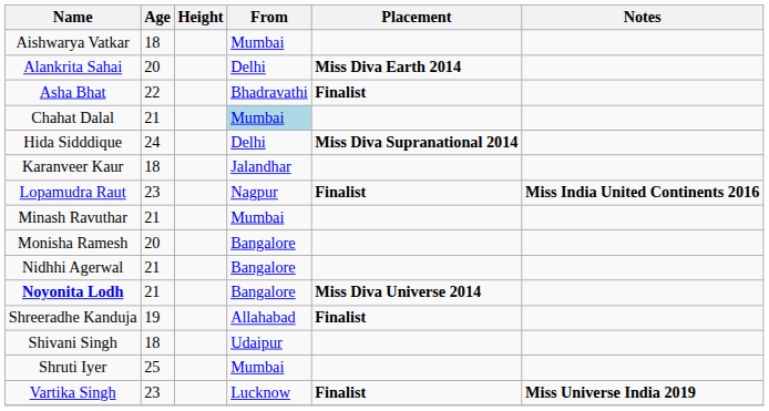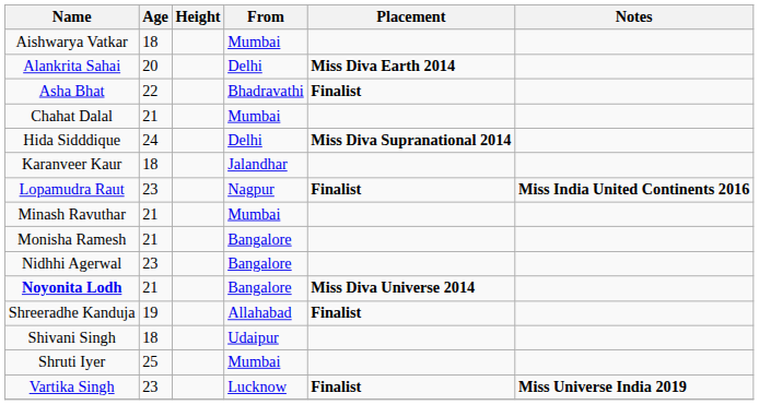Chahat Dalal | From: lightblue background -> no background
Monisha Ramesh | Age: 20 -> 21
Nidhhi Agerwal | Age: 21 -> 23
